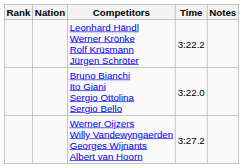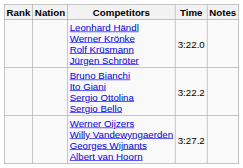Leonhard Händl Werner Krönke Rolf Krüsmann Jürgen Schröter | Time: 3:22.2 -> 3:22.0
Bruno Bianchi Ito Giani Sergio Ottolina Sergio Bello | Time: 3:22.0 -> 3:22.2
